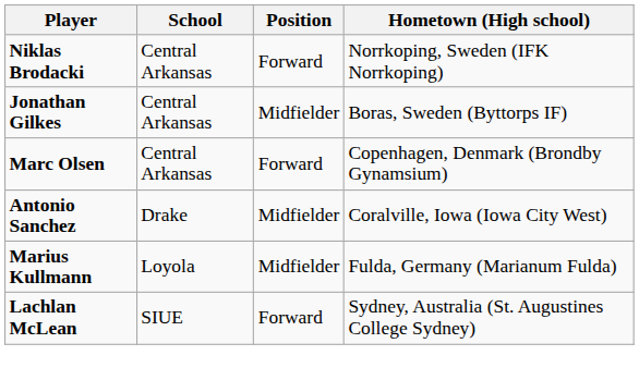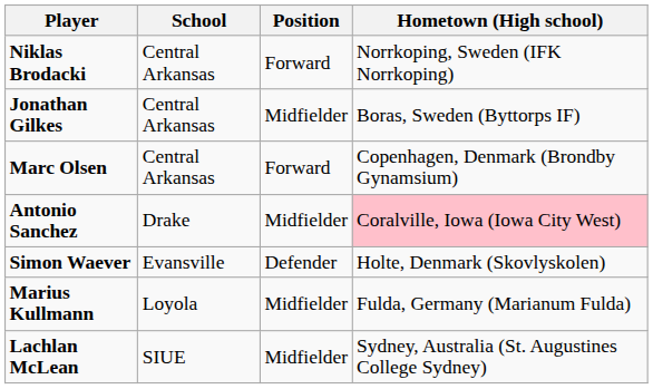Antonio Sanchez | Hometown (High school): no background -> pink background
+ row: Simon Waever | Evansville | Defender | Holte, Denmark (Skovlyskolen)
Lachlan McLean | Position: Forward -> Midfielder
